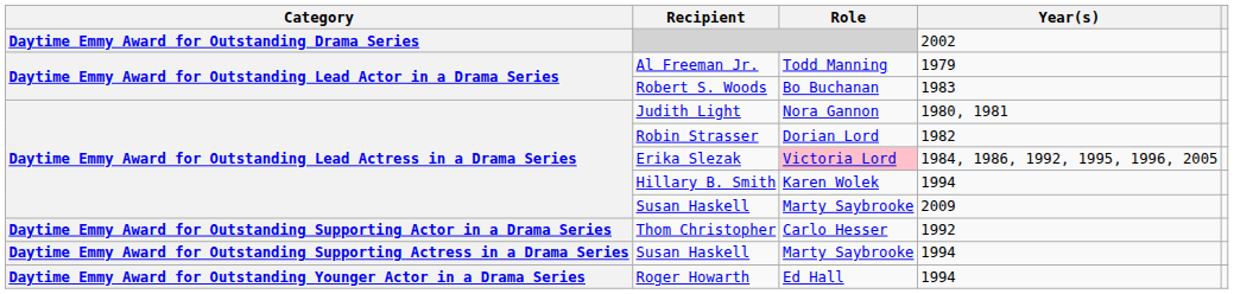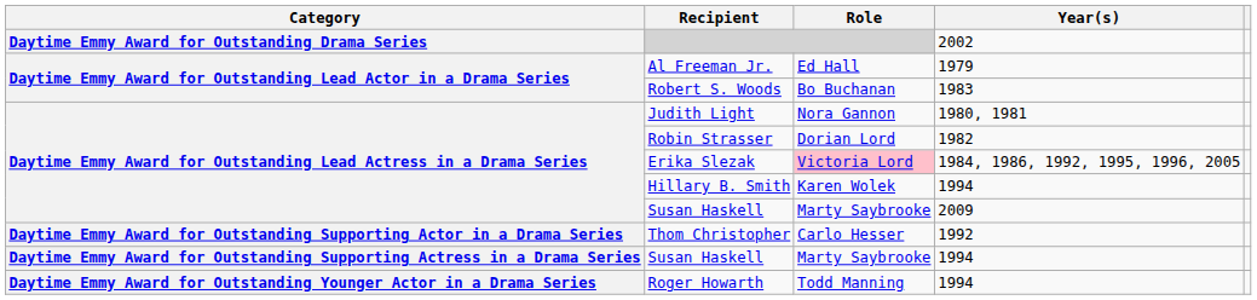Al Freeman Jr. | Role: Todd Manning -> Ed Hall
Roger Howarth | Role: Ed Hall -> Todd Manning
